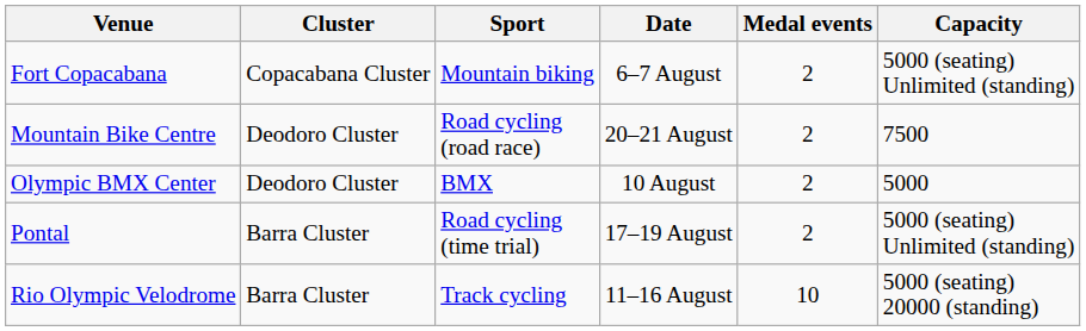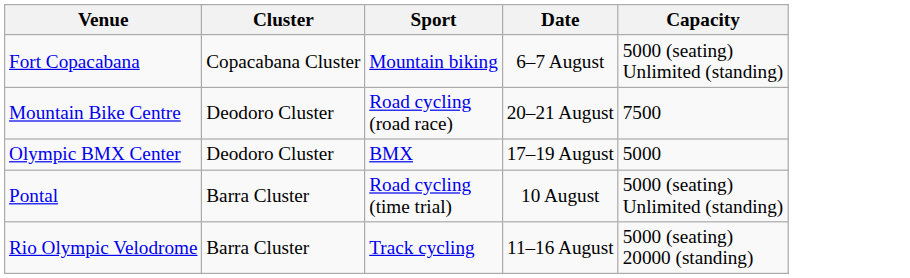- column: Medal events | 2 | 2 | 2 | 2 | 10
Olympic BMX Center | Date: 10 August -> 17–19 August
Pontal | Date: 17–19 August -> 10 August
